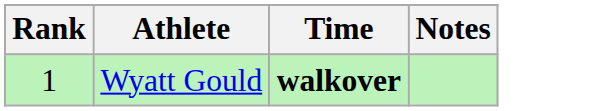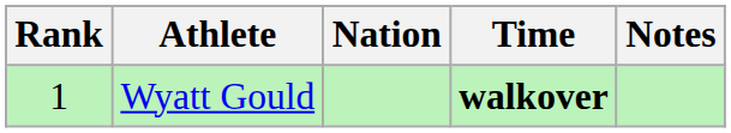+ column: Nation
